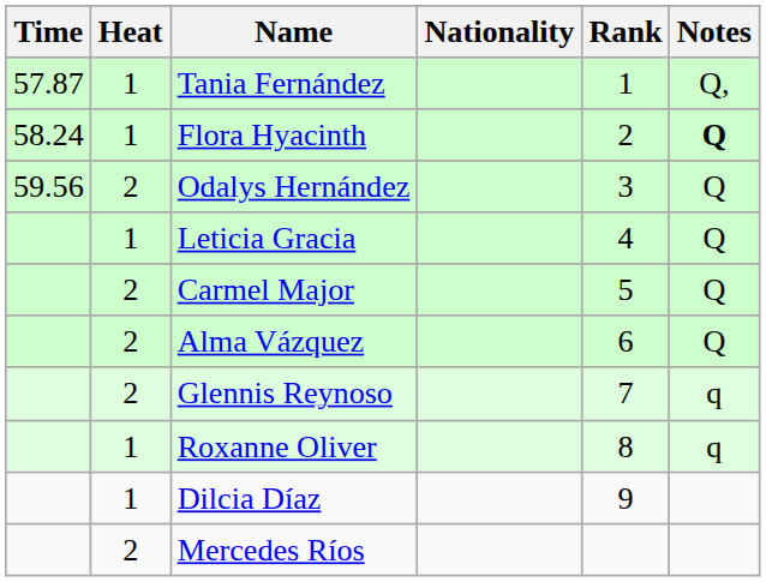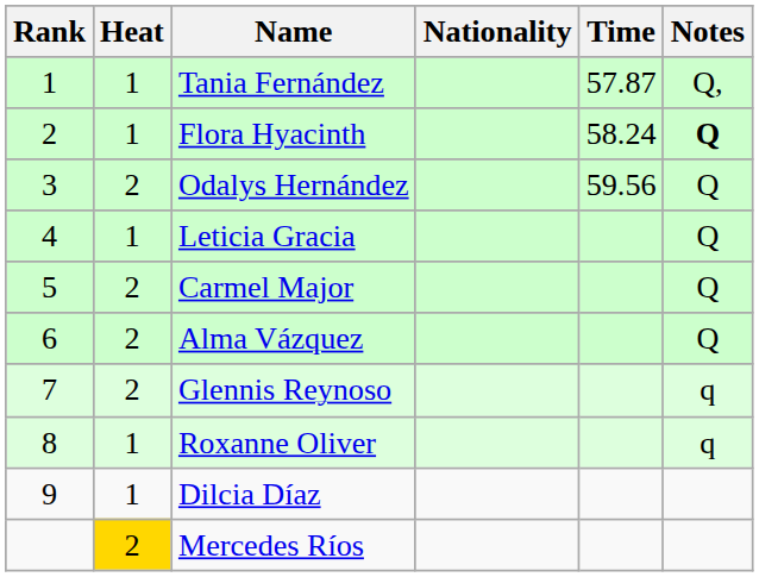columns swapped: Rank <-> Time
Mercedes Ríos | Heat: no background -> gold background
